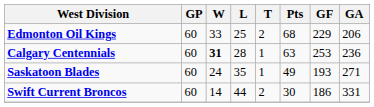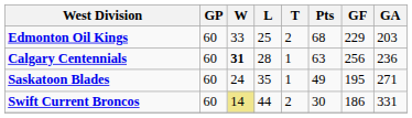Edmonton Oil Kings | GA: 206 -> 203
Calgary Centennials | GF: 253 -> 256
Saskatoon Blades | GF: 193 -> 195
Swift Current Broncos | W: no background -> khaki background
